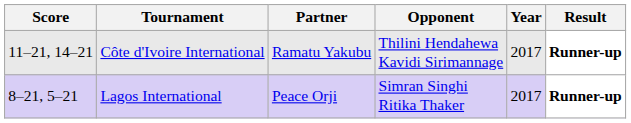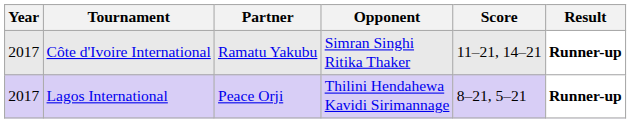columns swapped: Year <-> Score
Côte d'Ivoire International | Opponent: Thilini Hendahewa Kavidi Sirimannage -> Simran Singhi Ritika Thaker
Lagos International | Opponent: Simran Singhi Ritika Thaker -> Thilini Hendahewa Kavidi Sirimannage
